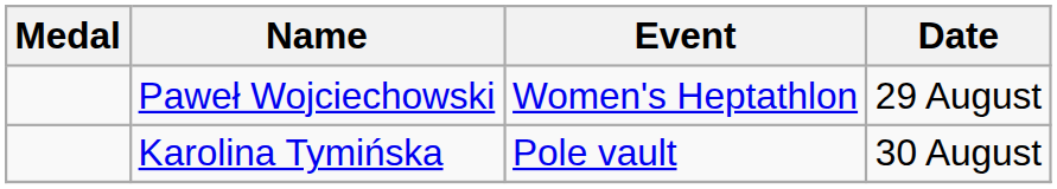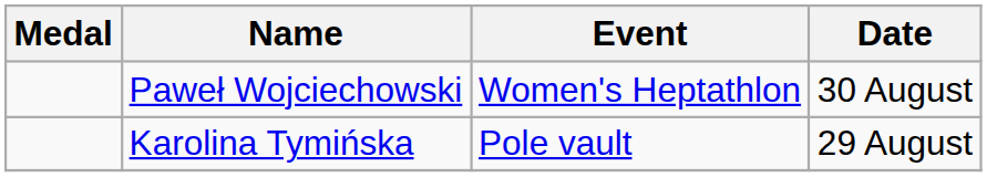Paweł Wojciechowski | Date: 29 August -> 30 August
Karolina Tymińska | Date: 30 August -> 29 August
